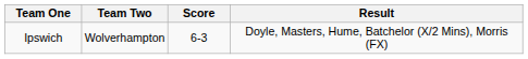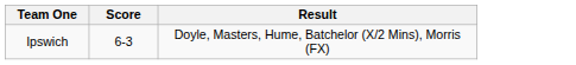- column: Team Two | Wolverhampton
